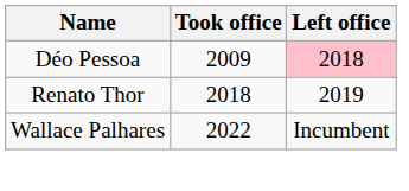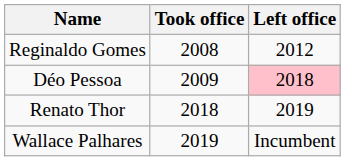+ row: Reginaldo Gomes | 2008 | 2012
Wallace Palhares | Took office: 2022 -> 2019
